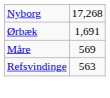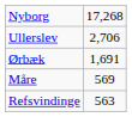+ row: Ullerslev | 2,706
